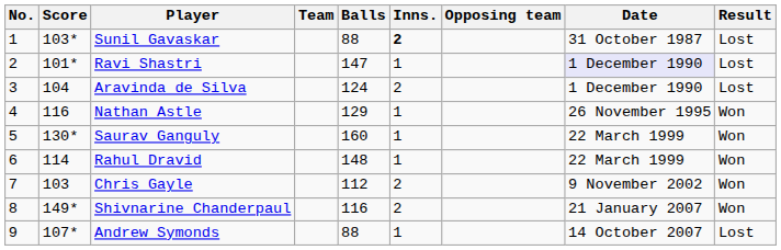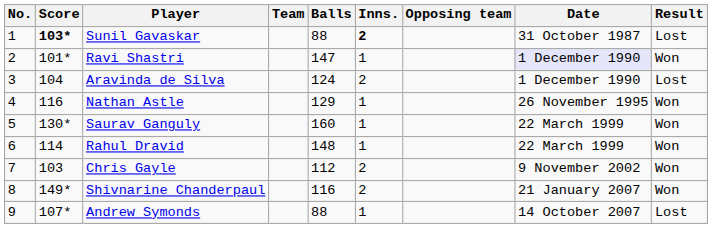Sunil Gavaskar | Score: normal -> bold
Ravi Shastri | Result: Lost -> Won
